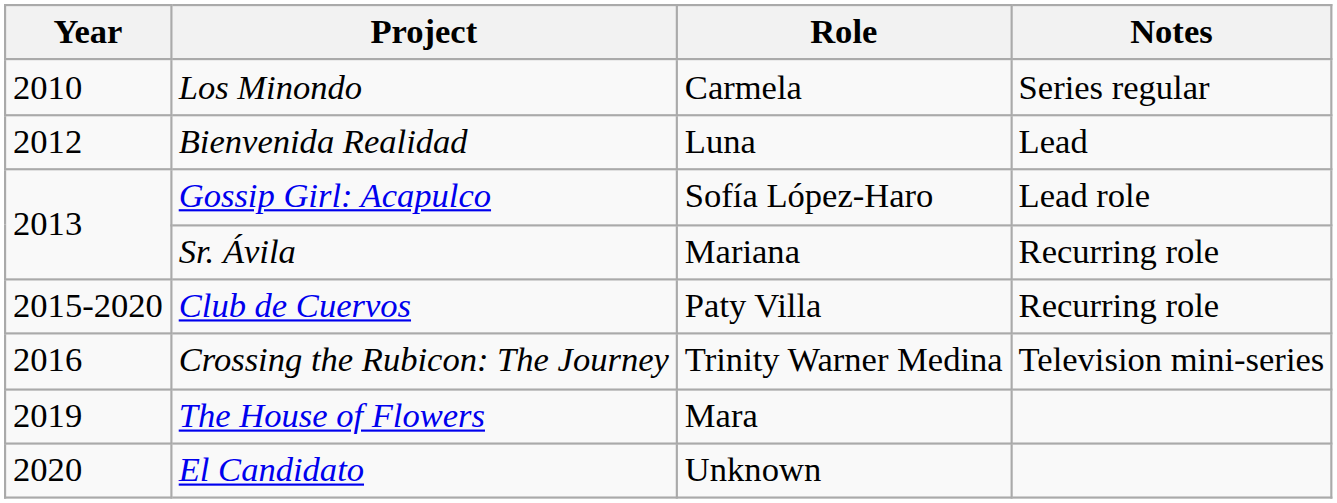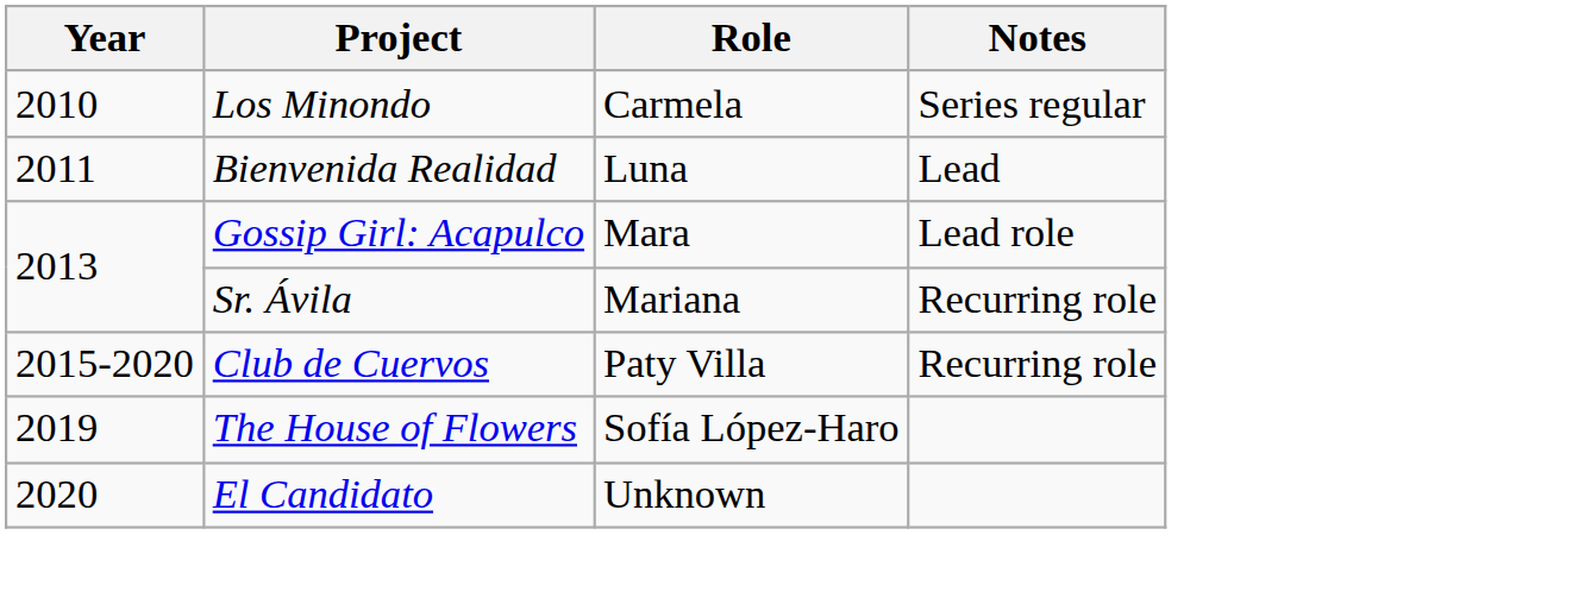Bienvenida Realidad | Year: 2012 -> 2011
Gossip Girl: Acapulco | Role: Sofía López-Haro -> Mara
- row: 2016 | Crossing the Rubicon: The Journey | Trinity Warner Medina | Television mini-series
The House of Flowers | Role: Mara -> Sofía López-Haro
